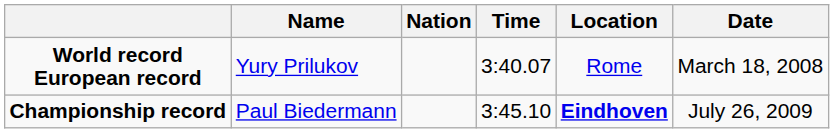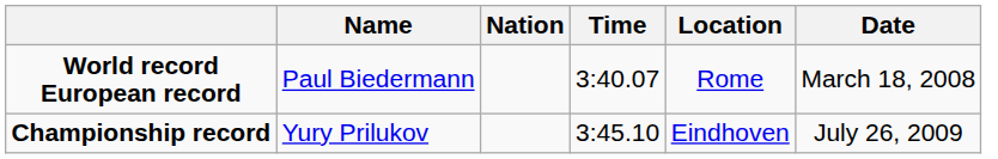World record European record | Name: Yury Prilukov -> Paul Biedermann
Championship record | Name: Paul Biedermann -> Yury Prilukov
Championship record | Location: bold -> normal
